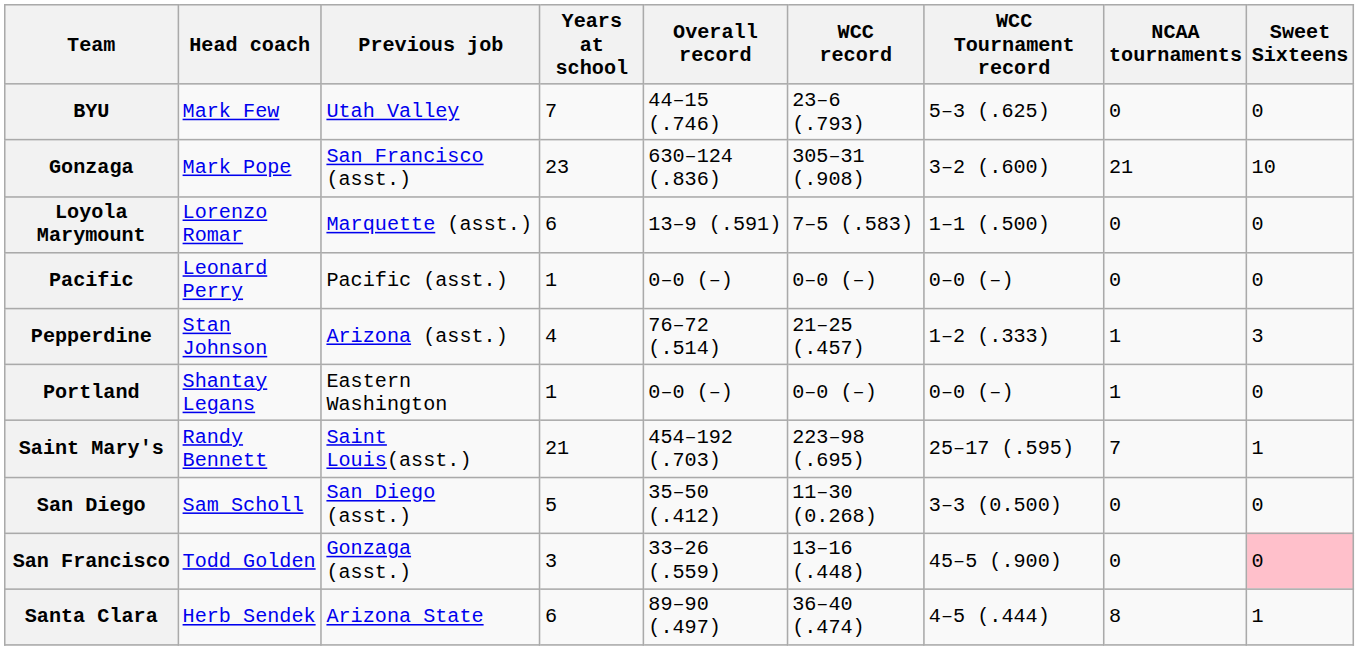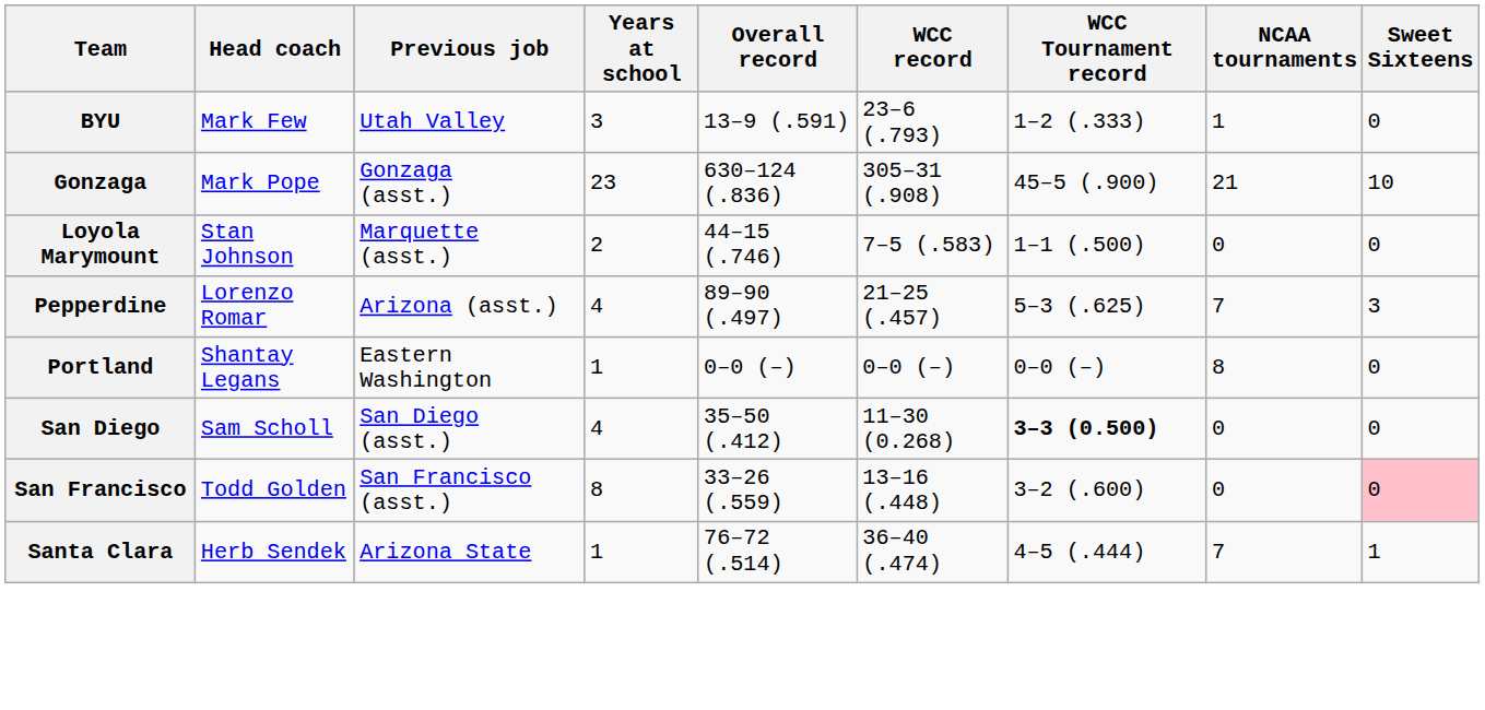BYU | Years at school: 7 -> 3
BYU | Overall record: 44–15 (.746) -> 13–9 (.591)
BYU | WCC Tournament record: 5–3 (.625) -> 1–2 (.333)
BYU | NCAA tournaments: 0 -> 1
Gonzaga | Previous job: San Francisco (asst.) -> Gonzaga (asst.)
Gonzaga | WCC Tournament record: 3–2 (.600) -> 45–5 (.900)
Loyola Marymount | Head coach: Lorenzo Romar -> Stan Johnson
Loyola Marymount | Years at school: 6 -> 2
Loyola Marymount | Overall record: 13–9 (.591) -> 44–15 (.746)
- row: Pacific | Leonard Perry | Pacific (asst.) | 1 | 0–0 (–) | 0–0 (–) | 0–0 (–) | 0 | 0
Pepperdine | Head coach: Stan Johnson -> Lorenzo Romar
Pepperdine | Overall record: 76–72 (.514) -> 89–90 (.497)
Pepperdine | WCC Tournament record: 1–2 (.333) -> 5–3 (.625)
Pepperdine | NCAA tournaments: 1 -> 7
Portland | NCAA tournaments: 1 -> 8
- row: Saint Mary's | Randy Bennett | Saint Louis(asst.) | 21 | 454–192 (.703) | 223–98 (.695) | 25–17 (.595) | 7 | 1
San Diego | Years at school: 5 -> 4
San Diego | WCC Tournament record: normal -> bold
San Francisco | Previous job: Gonzaga (asst.) -> San Francisco (asst.)
San Francisco | Years at school: 3 -> 8
San Francisco | WCC Tournament record: 45–5 (.900) -> 3–2 (.600)
Santa Clara | Years at school: 6 -> 1
Santa Clara | Overall record: 89–90 (.497) -> 76–72 (.514)
Santa Clara | NCAA tournaments: 8 -> 7
